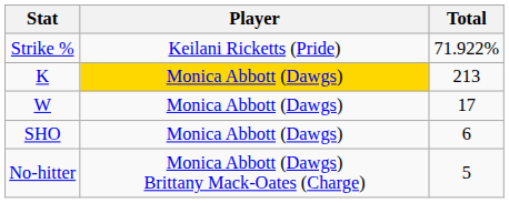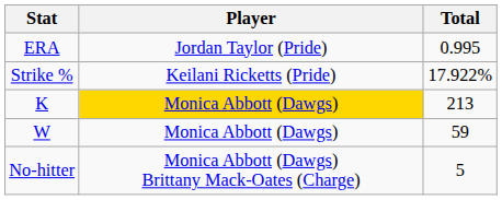+ row: ERA | Jordan Taylor (Pride) | 0.995
Strike % | Total: 71.922% -> 17.922%
W | Total: 17 -> 59
- row: SHO | Monica Abbott (Dawgs) | 6
